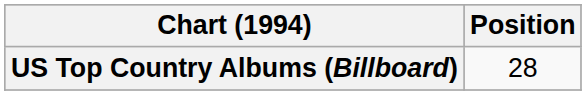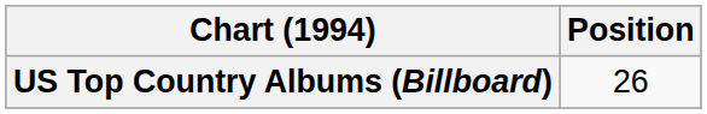US Top Country Albums (Billboard) | Position: 28 -> 26
